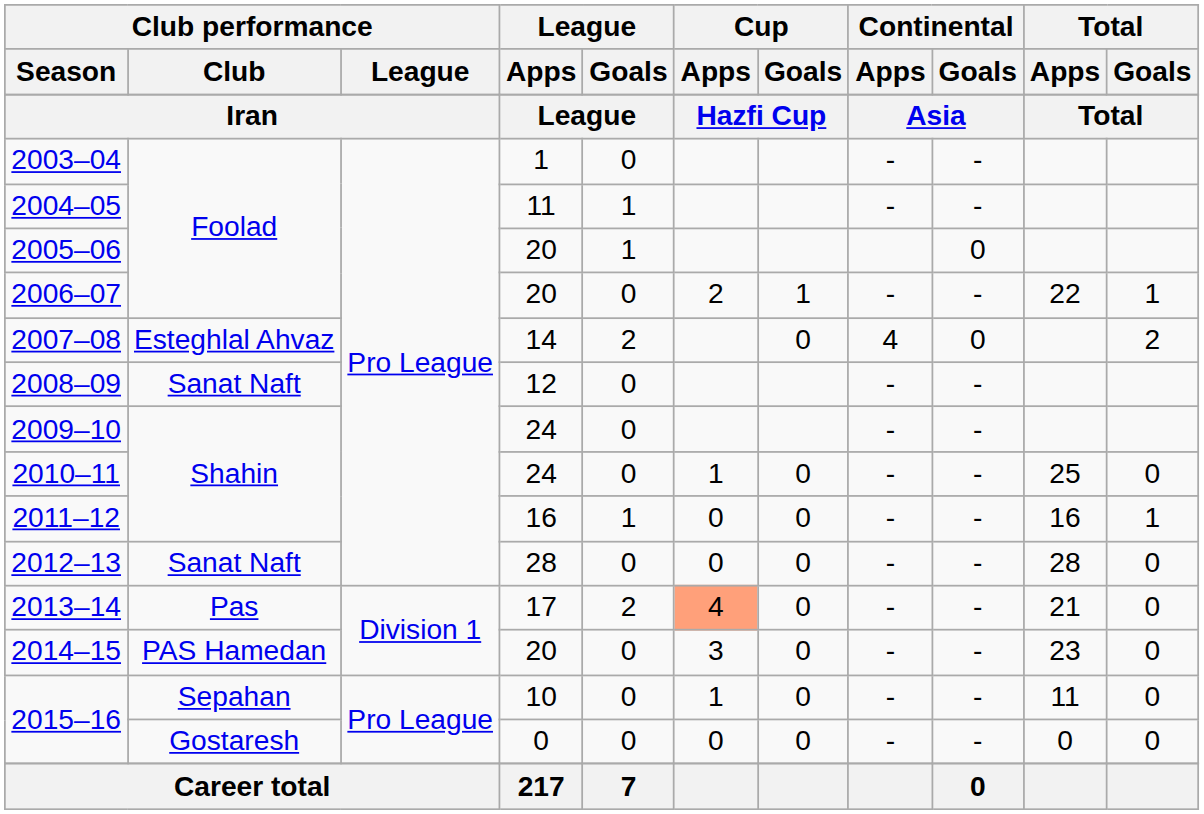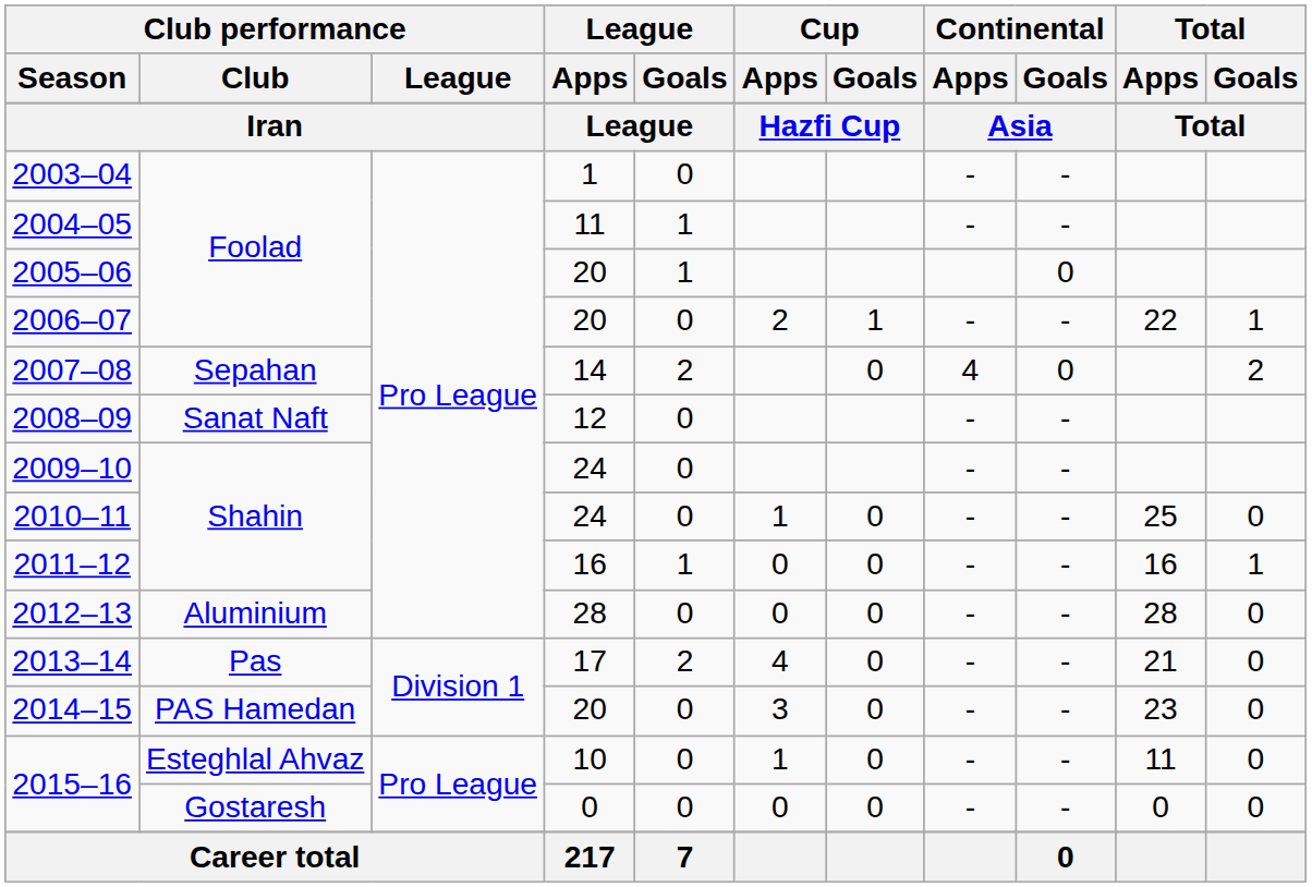2007–08 | Club performance / Club: Esteghlal Ahvaz -> Sepahan
2012–13 | Club performance / Club: Sanat Naft -> Aluminium
2013–14 | Cup / Apps: lightsalmon background -> no background
2015–16 / 10 | Club performance / Club: Sepahan -> Esteghlal Ahvaz
